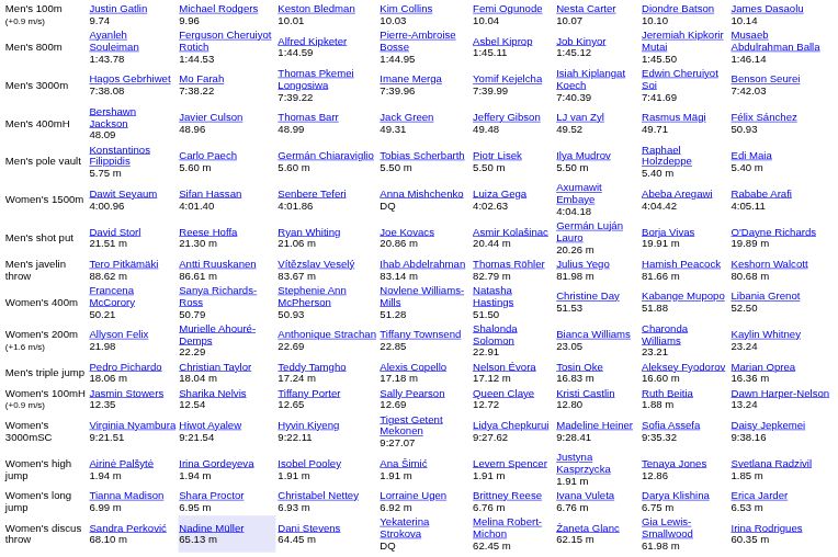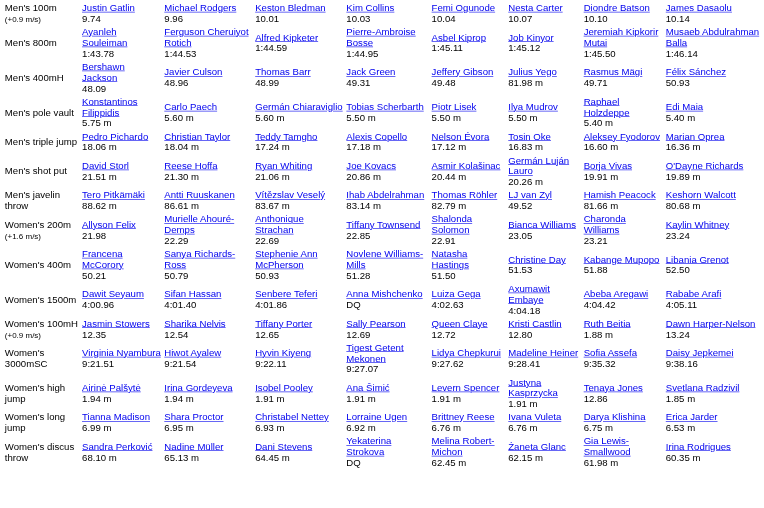- row: Men's 3000m | Hagos Gebrhiwet 7:38.08 | Mo Farah 7:38.22 | Thomas Pkemei Longosiwa 7:39.22 | Imane Merga 7:39.96 | Yomif Kejelcha 7:39.99 | Isiah Kiplangat Koech 7:40.39 | Edwin Cheruiyot Soi 7:41.69 | Benson Seurei 7:42.03
Men's 400mH | column 7: LJ van Zyl 49.52 -> Julius Yego 81.98 m
rows swapped: Men's triple jump <-> Women's 1500m
Men's javelin throw | column 7: Julius Yego 81.98 m -> LJ van Zyl 49.52
rows swapped: Women's 200m (+1.6 m/s) <-> Women's 400m
Women's discus throw | column 3: lavender background -> no background
